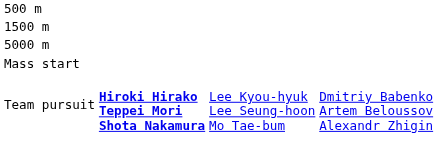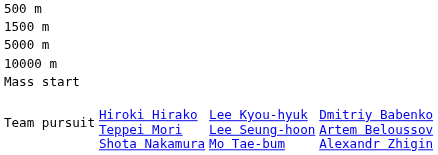+ row: 10000 m
Team pursuit | column 2: bold -> normal
